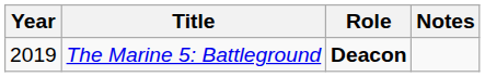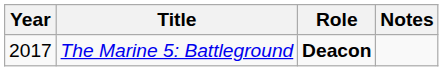The Marine 5: Battleground | Year: 2019 -> 2017
